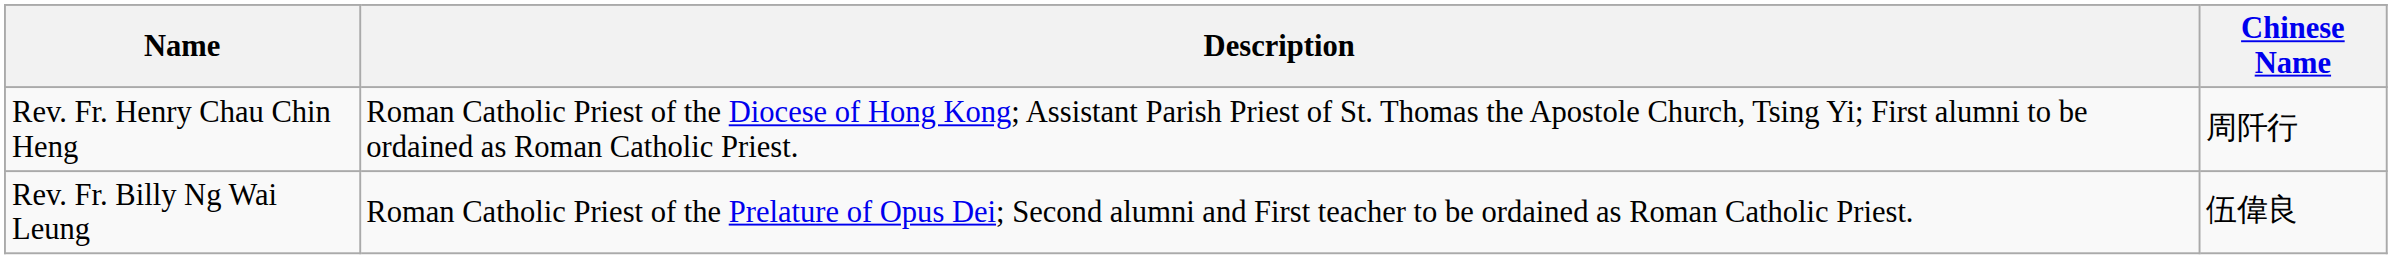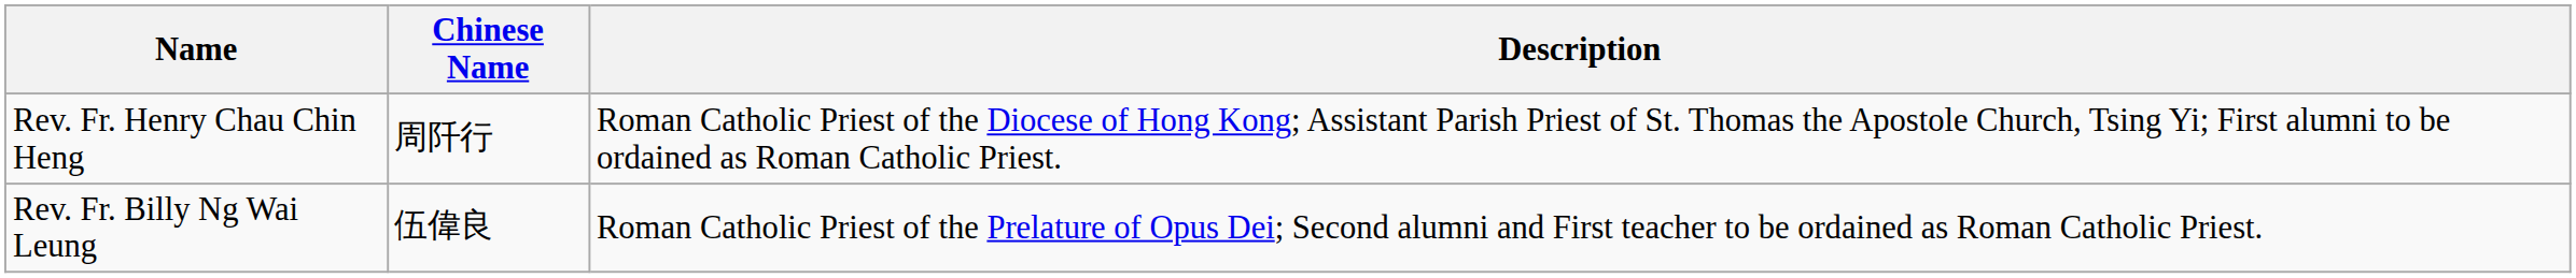columns swapped: Chinese Name <-> Description
